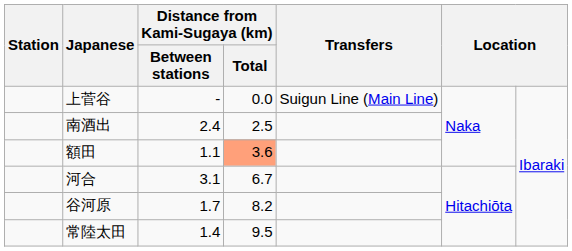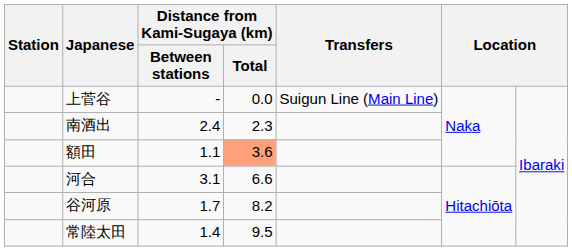南酒出 | Distance from Kami-Sugaya (km) / Total: 2.5 -> 2.3
河合 | Distance from Kami-Sugaya (km) / Total: 6.7 -> 6.6
